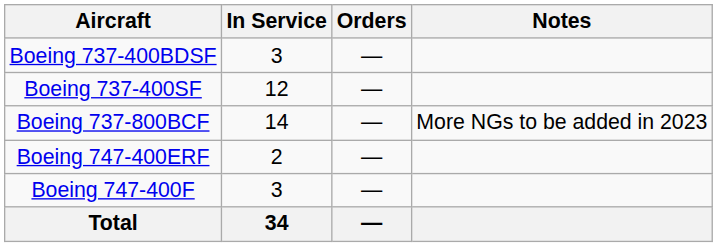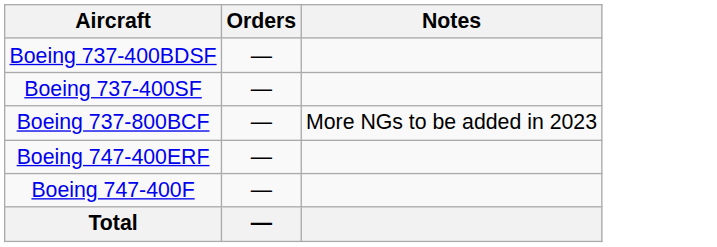- column: In Service | 3 | 12 | 14 | 2 | 3 | 34
